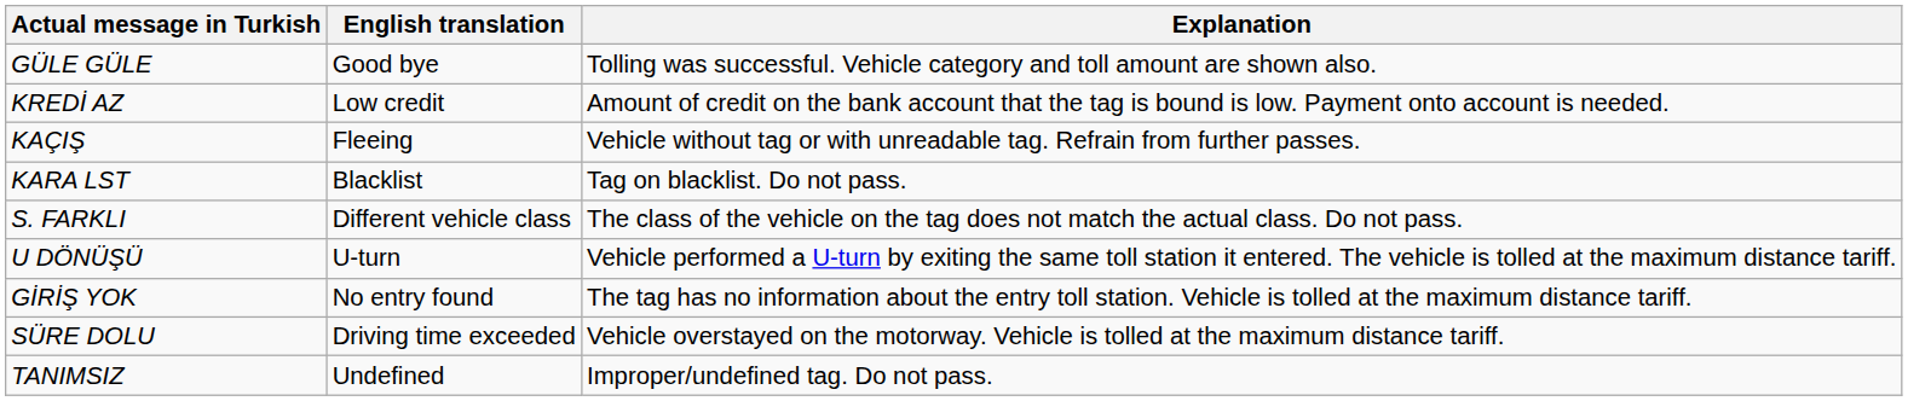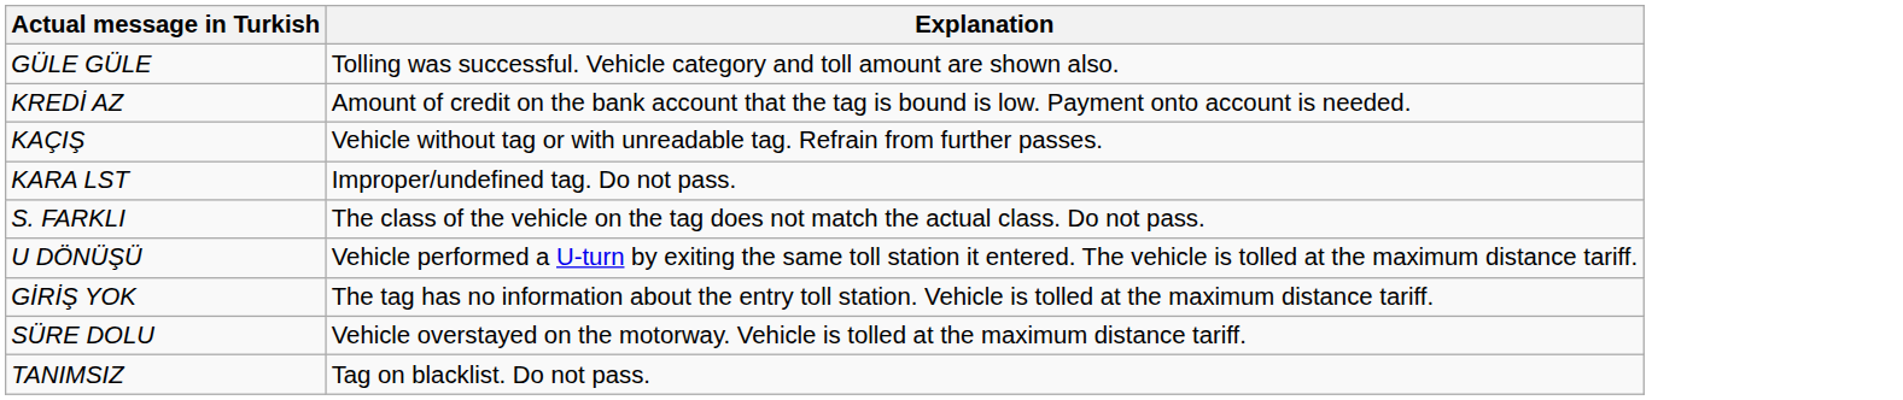- column: English translation | Good bye | Low credit | Fleeing | Blacklist | Different vehicle class | U-turn | No entry found | Driving time exceeded | Undefined
KARA LST | Explanation: Tag on blacklist. Do not pass. -> Improper/undefined tag. Do not pass.
TANIMSIZ | Explanation: Improper/undefined tag. Do not pass. -> Tag on blacklist. Do not pass.
